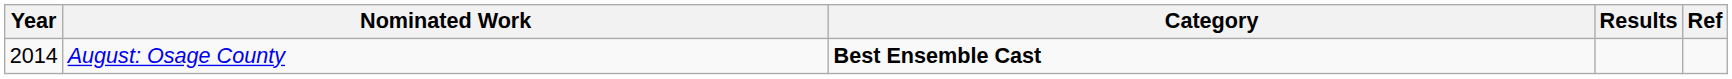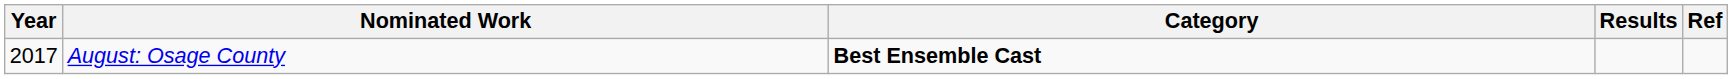August: Osage County | Year: 2014 -> 2017
